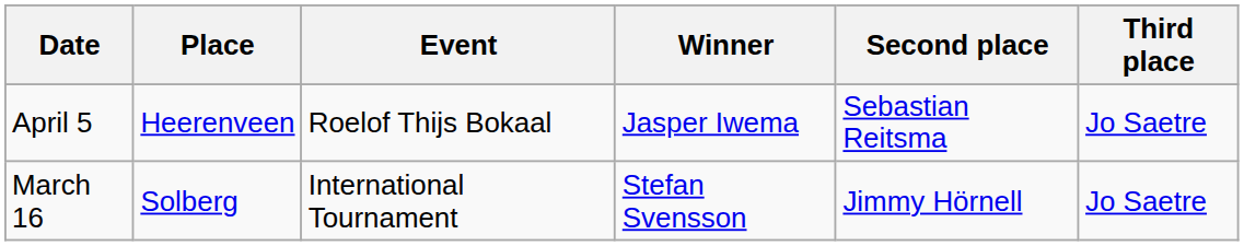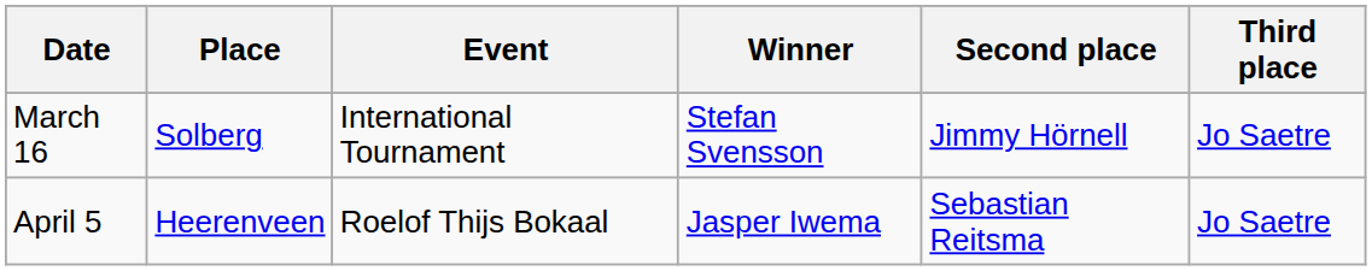rows swapped: March 16 <-> April 5
